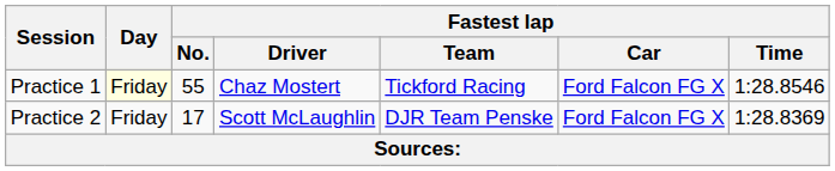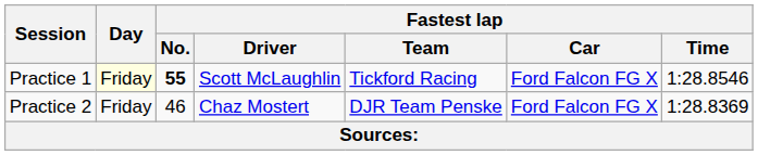Practice 1 | Fastest lap / No.: normal -> bold
Practice 1 | Fastest lap / Driver: Chaz Mostert -> Scott McLaughlin
Practice 2 | Fastest lap / No.: 17 -> 46
Practice 2 | Fastest lap / Driver: Scott McLaughlin -> Chaz Mostert
